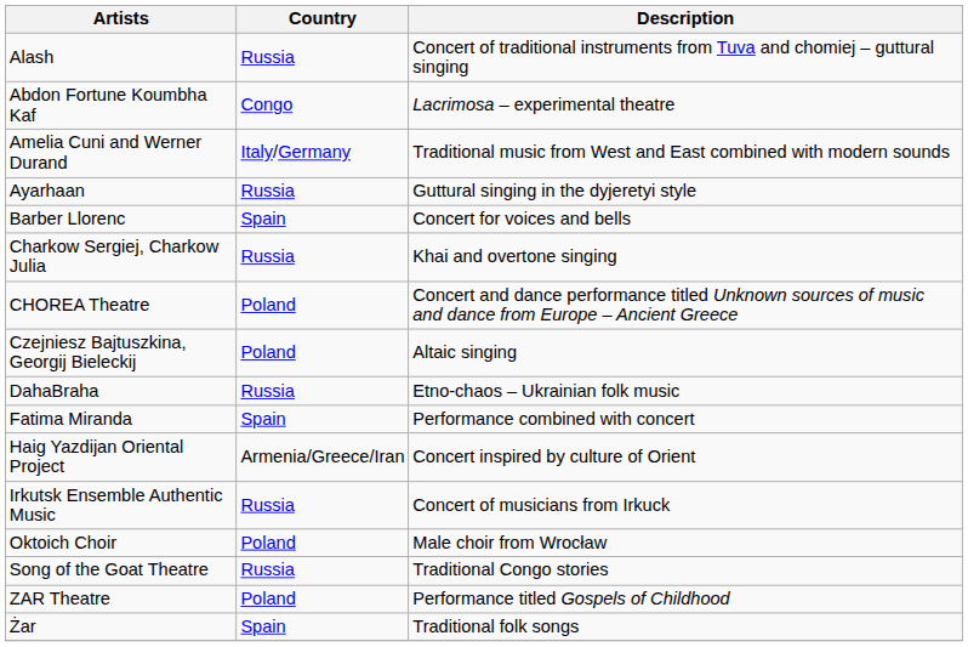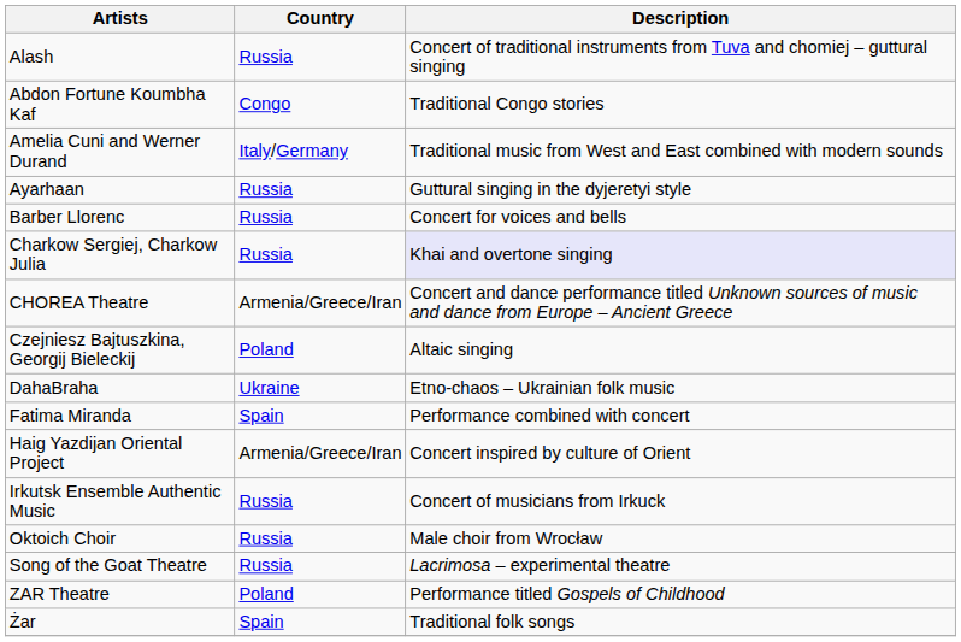Abdon Fortune Koumbha Kaf | Description: Lacrimosa – experimental theatre -> Traditional Congo stories
Barber Llorenc | Country: Spain -> Russia
Charkow Sergiej, Charkow Julia | Description: no background -> lavender background
CHOREA Theatre | Country: Poland -> Armenia/Greece/Iran
DahaBraha | Country: Russia -> Ukraine
Oktoich Choir | Country: Poland -> Russia
Song of the Goat Theatre | Description: Traditional Congo stories -> Lacrimosa – experimental theatre
